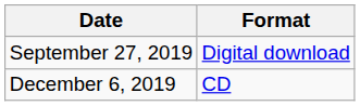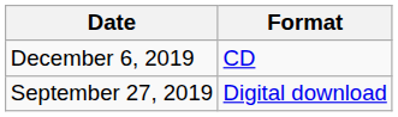rows swapped: September 27, 2019 <-> December 6, 2019
